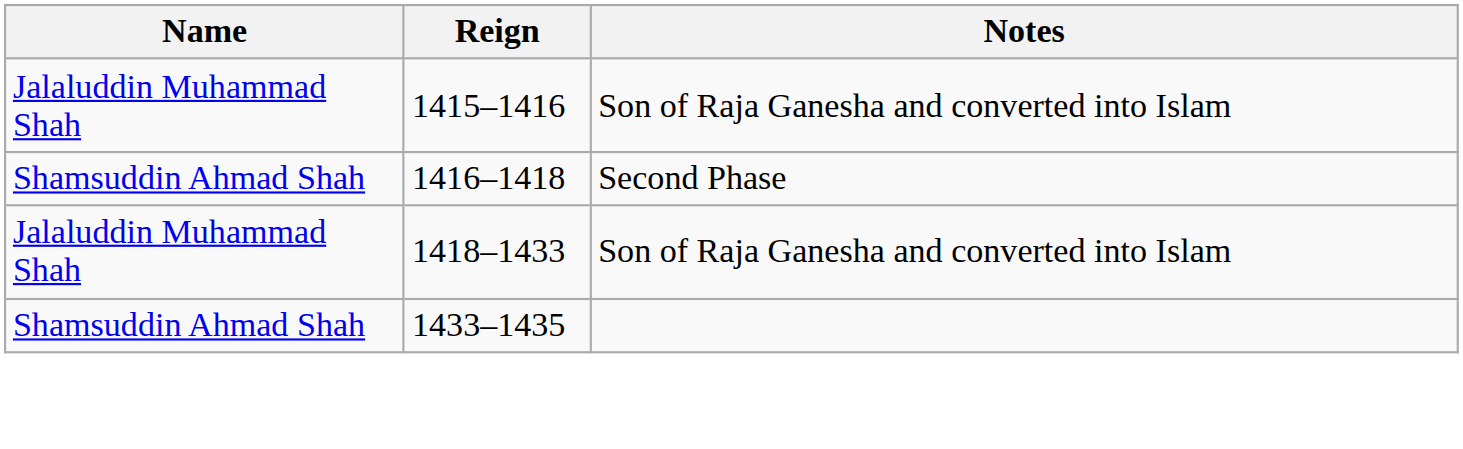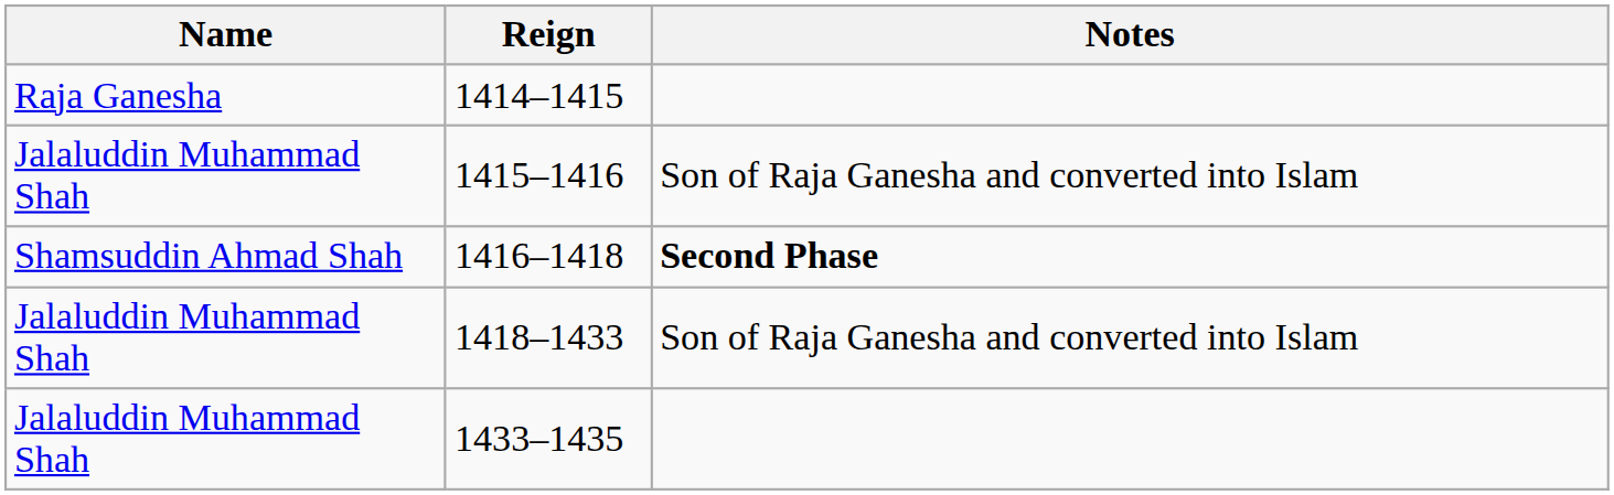+ row: Raja Ganesha | 1414–1415
1416–1418 | Notes: normal -> bold
1433–1435 | Name: Shamsuddin Ahmad Shah -> Jalaluddin Muhammad Shah
